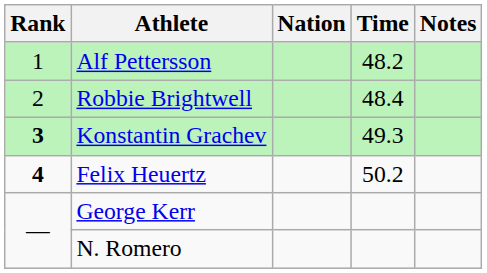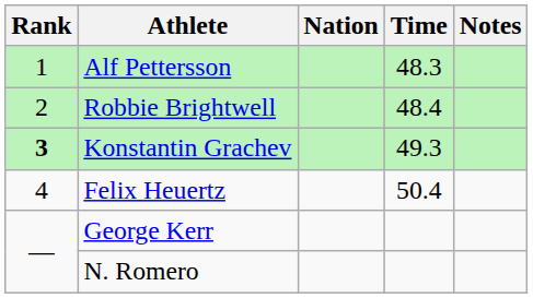Alf Pettersson | Time: 48.2 -> 48.3
Felix Heuertz | Rank: bold -> normal
Felix Heuertz | Time: 50.2 -> 50.4
